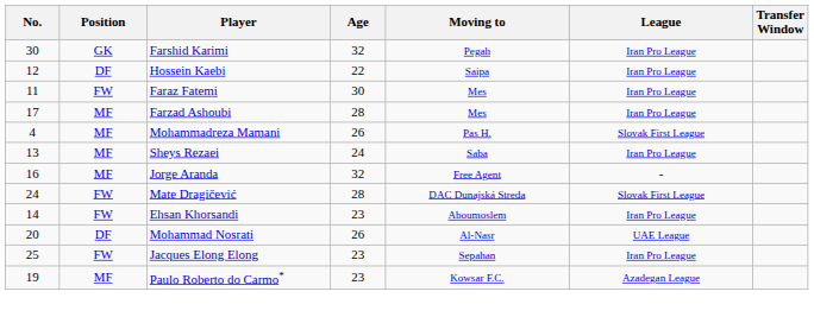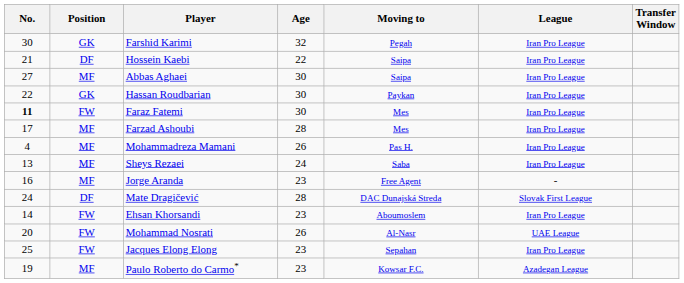Hossein Kaebi | No.: 12 -> 21
+ row: 27 | MF | Abbas Aghaei | 30 | Saipa | Iran Pro League
+ row: 22 | GK | Hassan Roudbarian | 30 | Paykan | Iran Pro League
Faraz Fatemi | No.: normal -> bold
Mohammadreza Mamani | League: Slovak First League -> Iran Pro League
Jorge Aranda | Age: 32 -> 23
Mate Dragičević | Position: FW -> DF
Mohammad Nosrati | Position: DF -> FW
